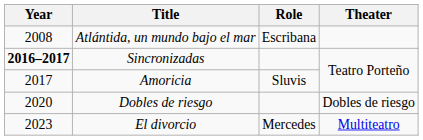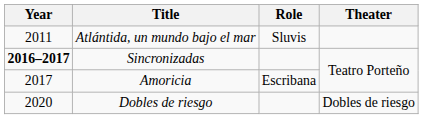Atlántida, un mundo bajo el mar | Year: 2008 -> 2011
Atlántida, un mundo bajo el mar | Role: Escribana -> Sluvis
Amoricia | Role: Sluvis -> Escribana
- row: 2023 | El divorcio | Mercedes | Multiteatro
